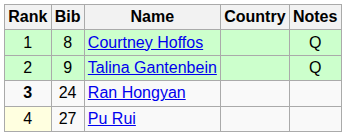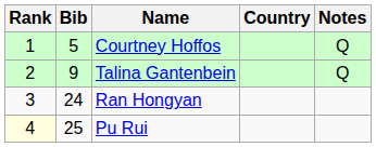Courtney Hoffos | Bib: 8 -> 5
Ran Hongyan | Rank: bold -> normal
Pu Rui | Bib: 27 -> 25
